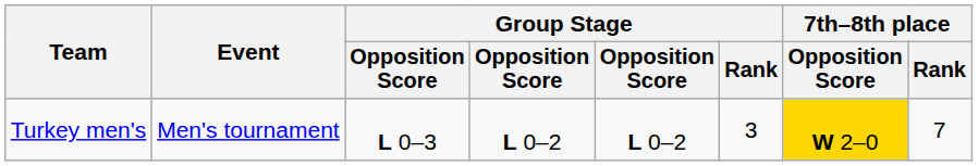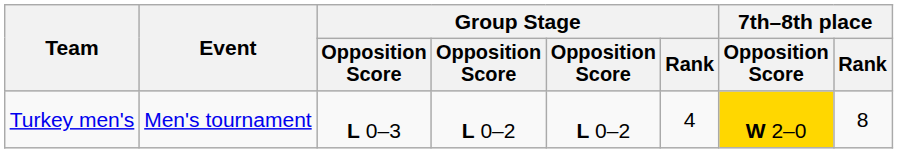Turkey men's | Group Stage / Rank: 3 -> 4
Turkey men's | 7th–8th place / Rank: 7 -> 8
